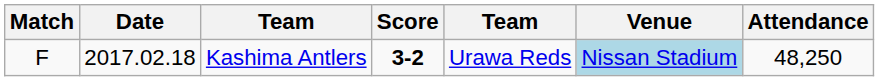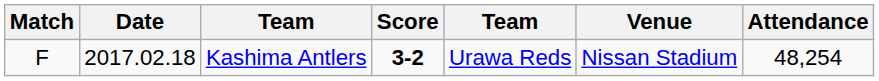Kashima Antlers | Venue: lightblue background -> no background
Kashima Antlers | Attendance: 48,250 -> 48,254
